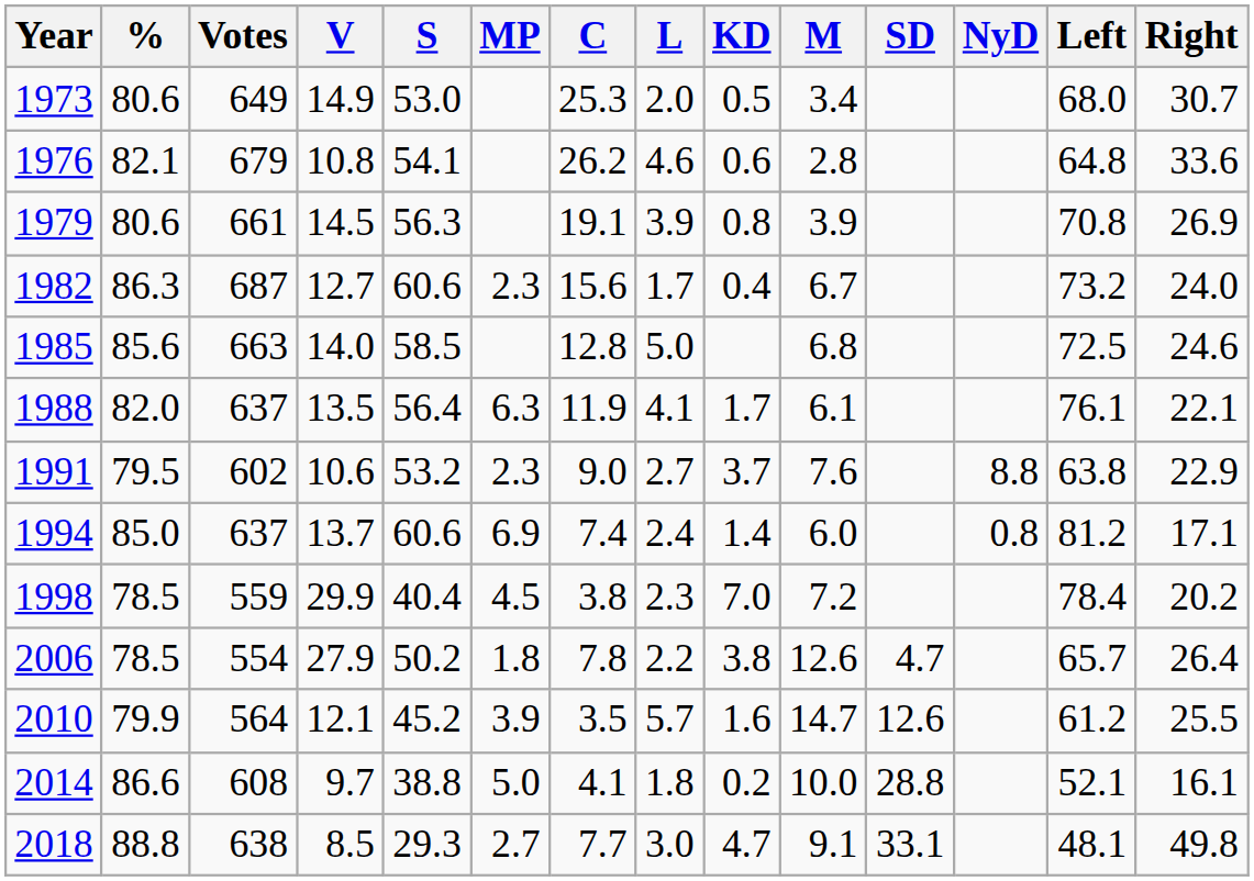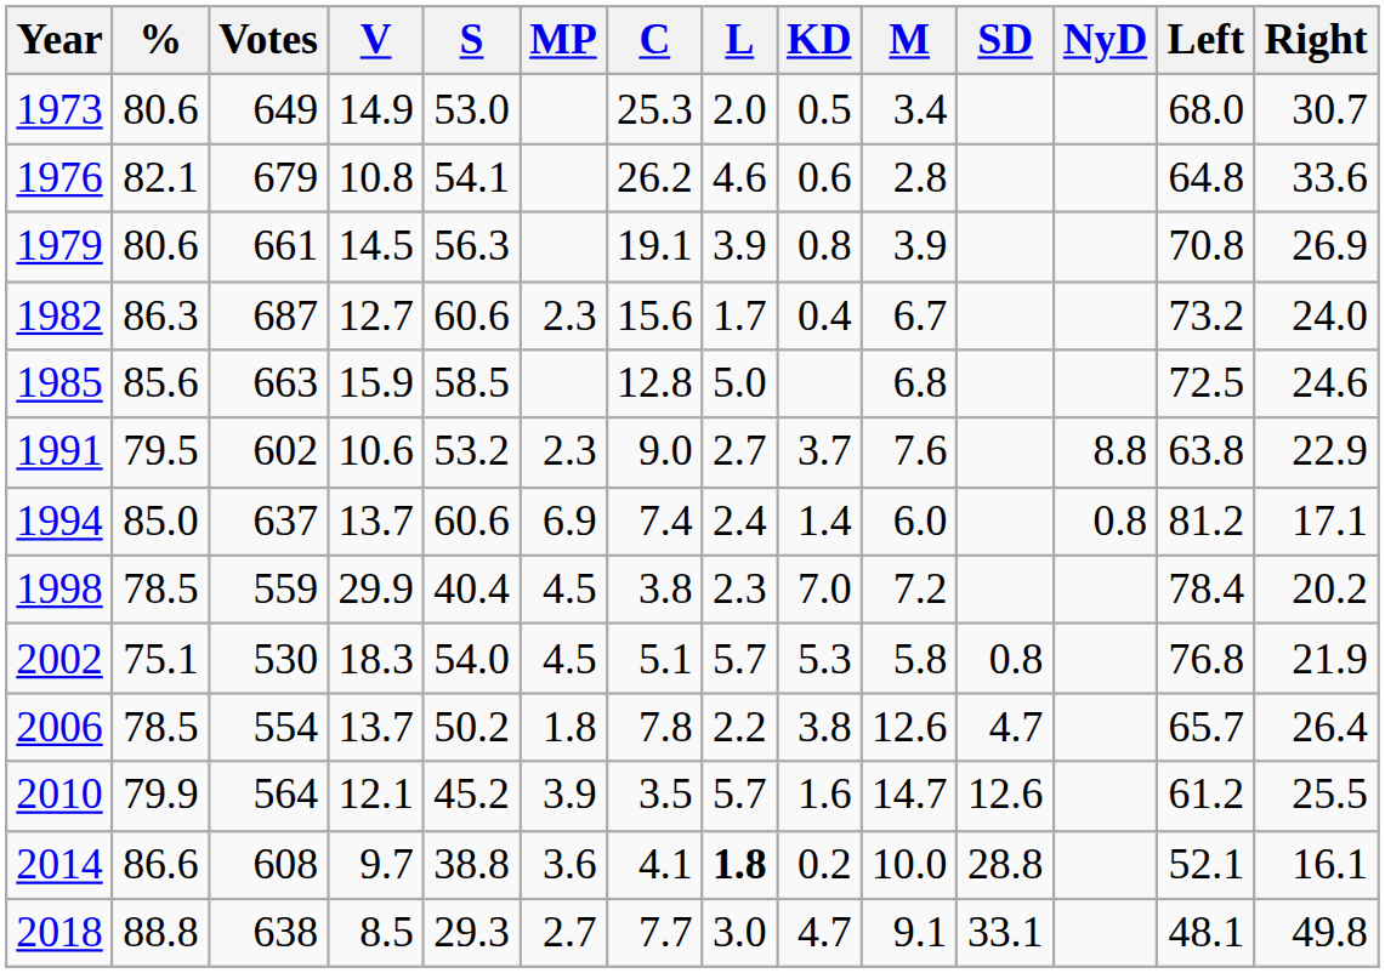1985 | V: 14.0 -> 15.9
- row: 1988 | 82.0 | 637 | 13.5 | 56.4 | 6.3 | 11.9 | 4.1 | 1.7 | 6.1 | 76.1 | 22.1
+ row: 2002 | 75.1 | 530 | 18.3 | 54.0 | 4.5 | 5.1 | 5.7 | 5.3 | 5.8 | 0.8 | 76.8 | 21.9
2006 | V: 27.9 -> 13.7
2014 | MP: 5.0 -> 3.6
2014 | L: normal -> bold
